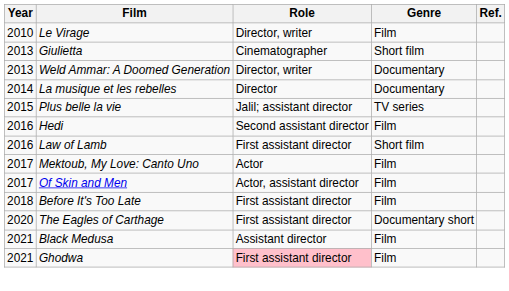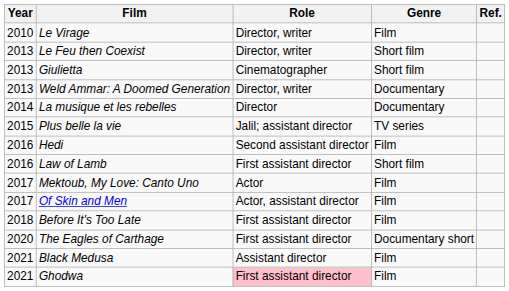+ row: 2013 | Le Feu then Coexist | Director, writer | Short film
